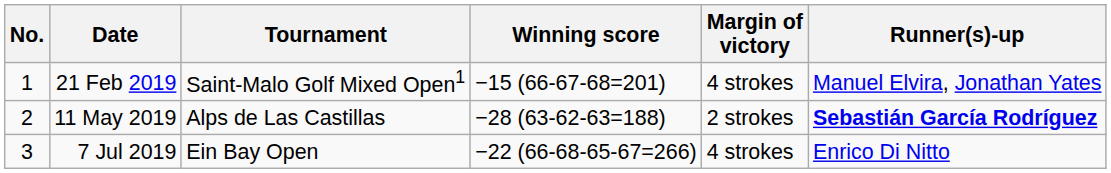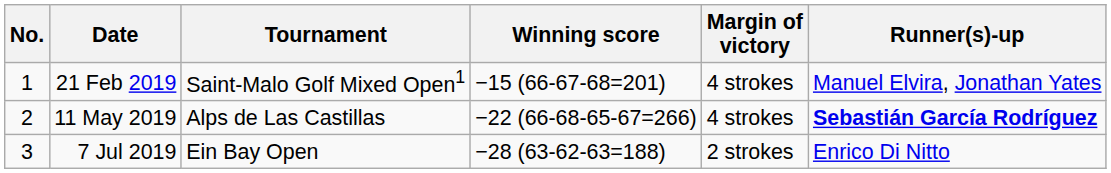11 May 2019 | Winning score: −28 (63-62-63=188) -> −22 (66-68-65-67=266)
11 May 2019 | Margin of victory: 2 strokes -> 4 strokes
7 Jul 2019 | Winning score: −22 (66-68-65-67=266) -> −28 (63-62-63=188)
7 Jul 2019 | Margin of victory: 4 strokes -> 2 strokes
